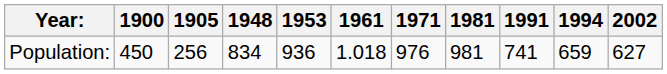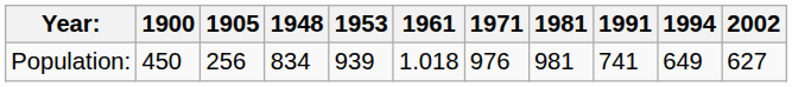Population: | 1953: 936 -> 939
Population: | 1994: 659 -> 649
